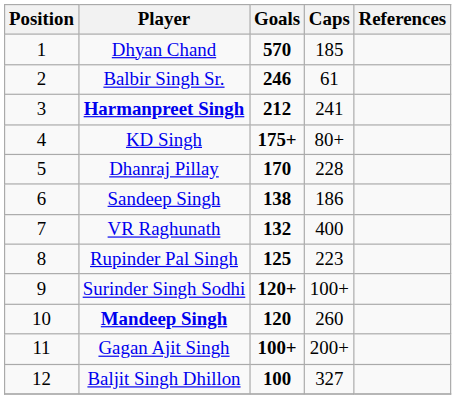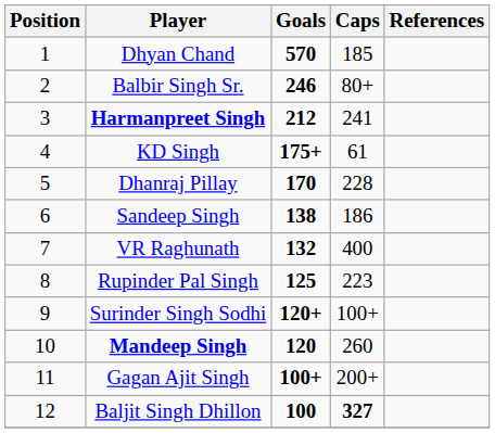Balbir Singh Sr. | Caps: 61 -> 80+
KD Singh | Caps: 80+ -> 61
Baljit Singh Dhillon | Caps: normal -> bold
